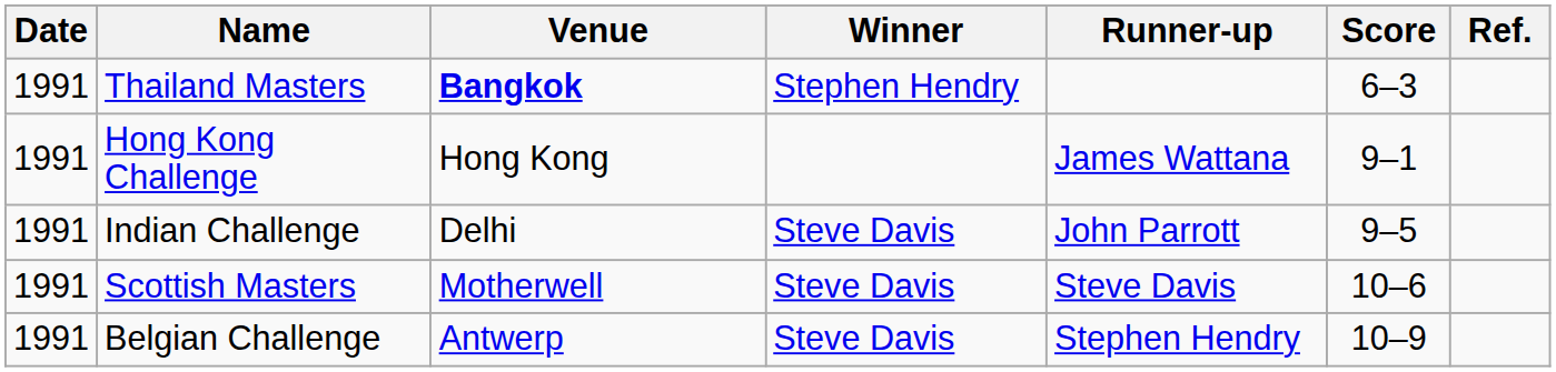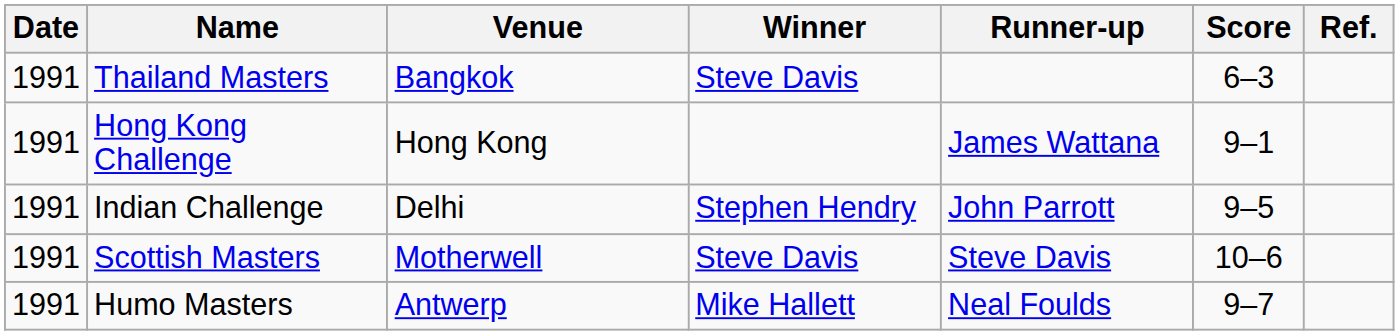Thailand Masters | Venue: bold -> normal
Thailand Masters | Winner: Stephen Hendry -> Steve Davis
Indian Challenge | Winner: Steve Davis -> Stephen Hendry
+ row: 1991 | Humo Masters | Antwerp | Mike Hallett | Neal Foulds | 9–7
- row: 1991 | Belgian Challenge | Antwerp | Steve Davis | Stephen Hendry | 10–9
